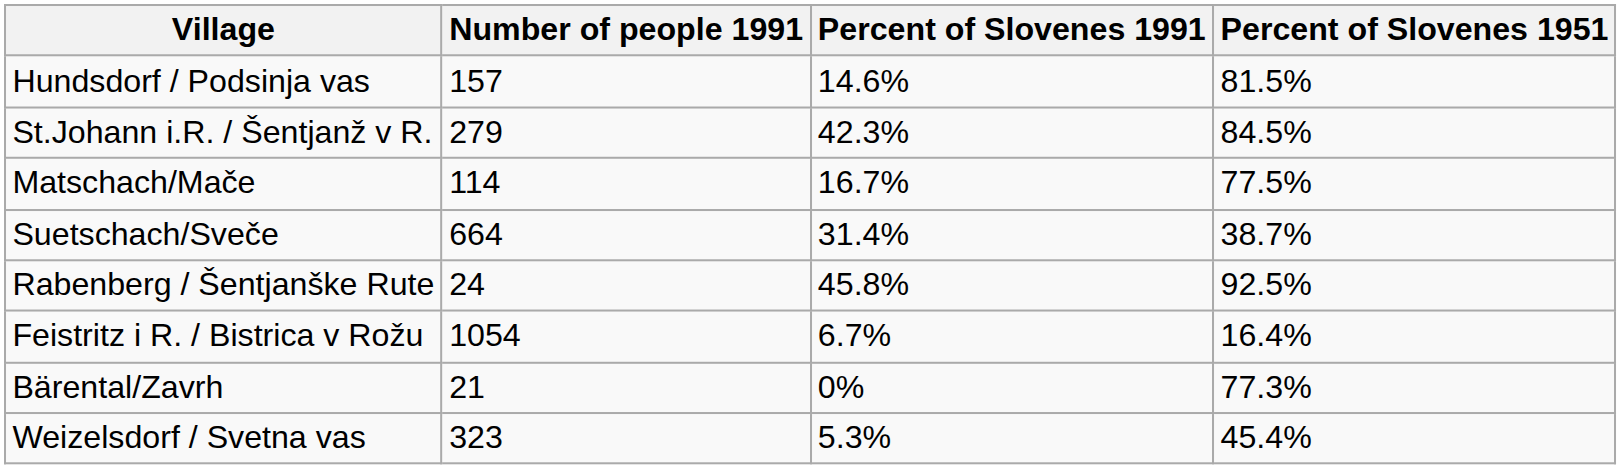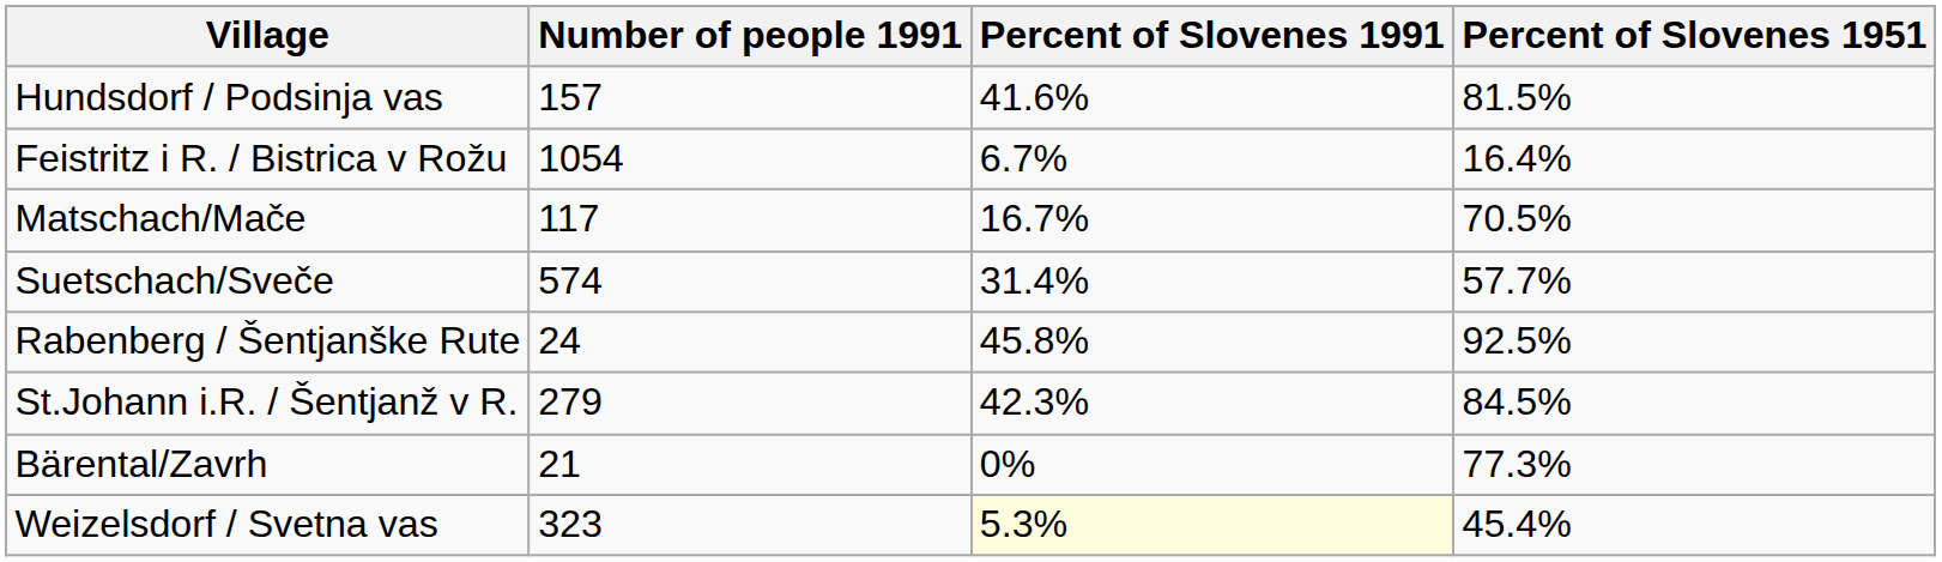Hundsdorf / Podsinja vas | Percent of Slovenes 1991: 14.6% -> 41.6%
rows swapped: St.Johann i.R. / Šentjanž v R. <-> Feistritz i R. / Bistrica v Rožu
Matschach/Mače | Number of people 1991: 114 -> 117
Matschach/Mače | Percent of Slovenes 1951: 77.5% -> 70.5%
Suetschach/Sveče | Number of people 1991: 664 -> 574
Suetschach/Sveče | Percent of Slovenes 1951: 38.7% -> 57.7%
Weizelsdorf / Svetna vas | Percent of Slovenes 1991: no background -> lightyellow background
